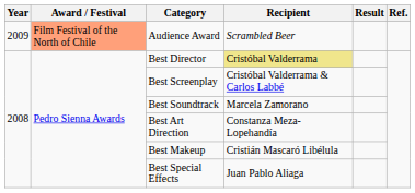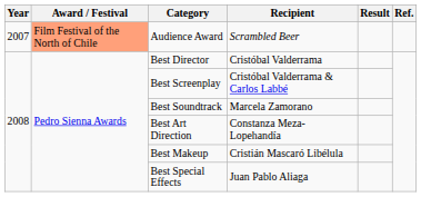Audience Award | Year: 2009 -> 2007
Best Director | Recipient: khaki background -> no background
